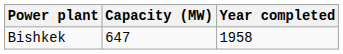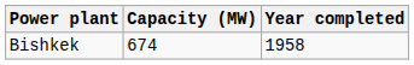Bishkek | Capacity (MW): 647 -> 674
